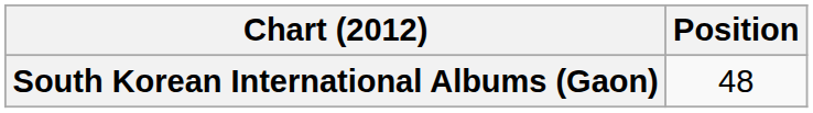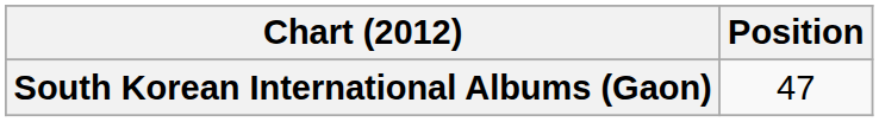South Korean International Albums (Gaon) | Position: 48 -> 47
